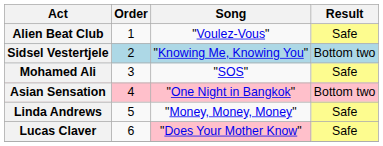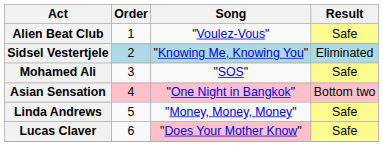Sidsel Vestertjele | Result: Bottom two -> Eliminated
